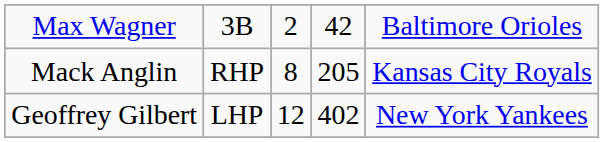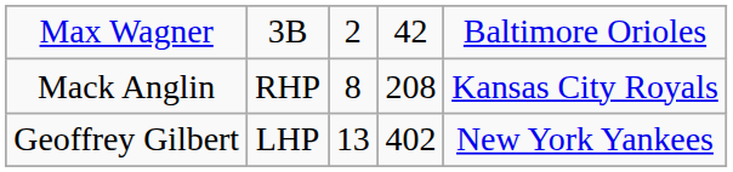Mack Anglin | column 4: 205 -> 208
Geoffrey Gilbert | column 3: 12 -> 13
